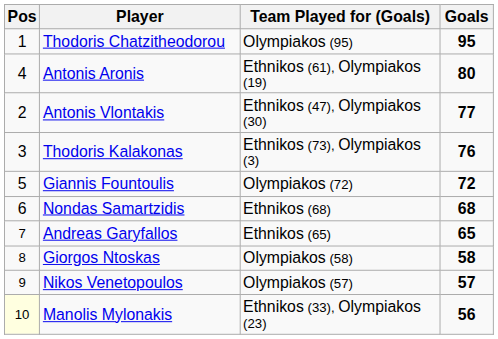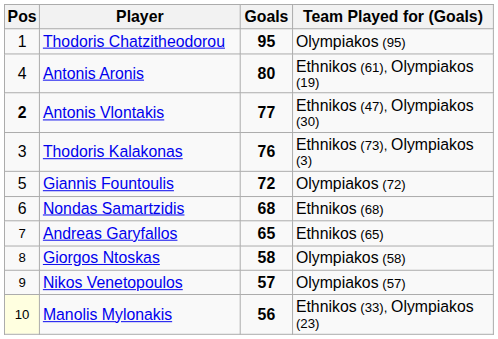columns swapped: Goals <-> Team Played for (Goals)
Antonis Vlontakis | Pos: normal -> bold
